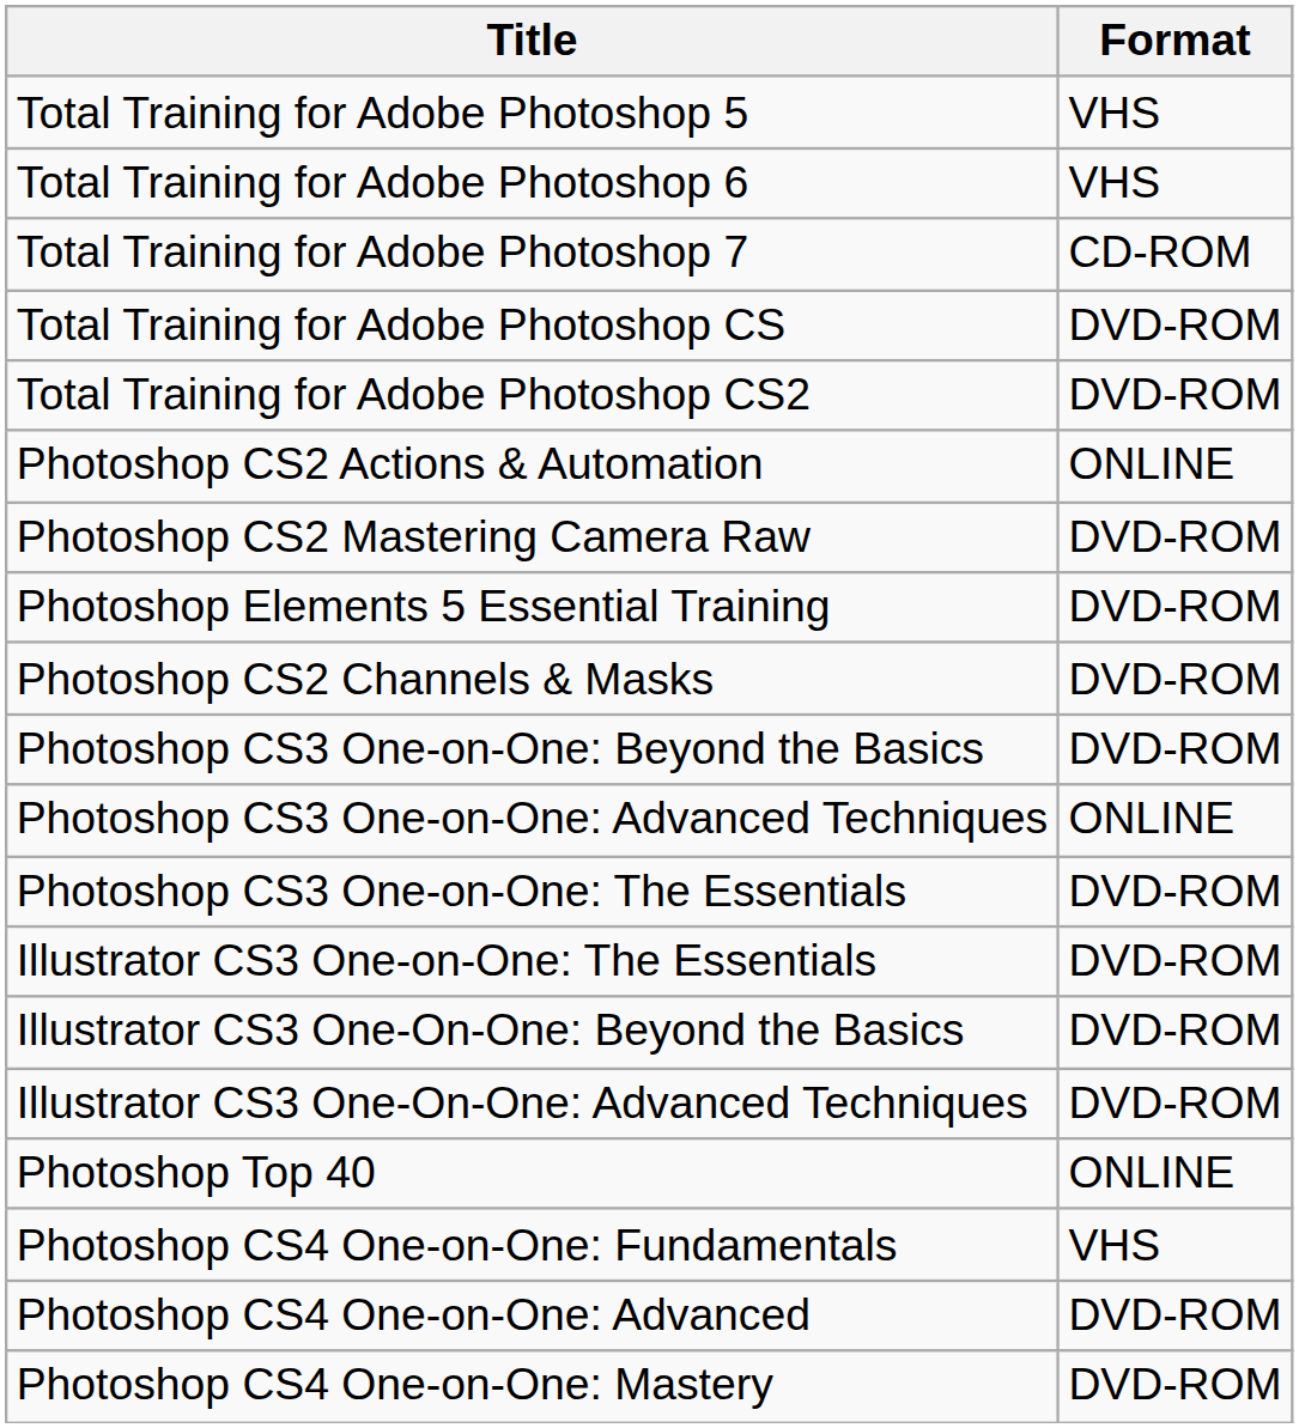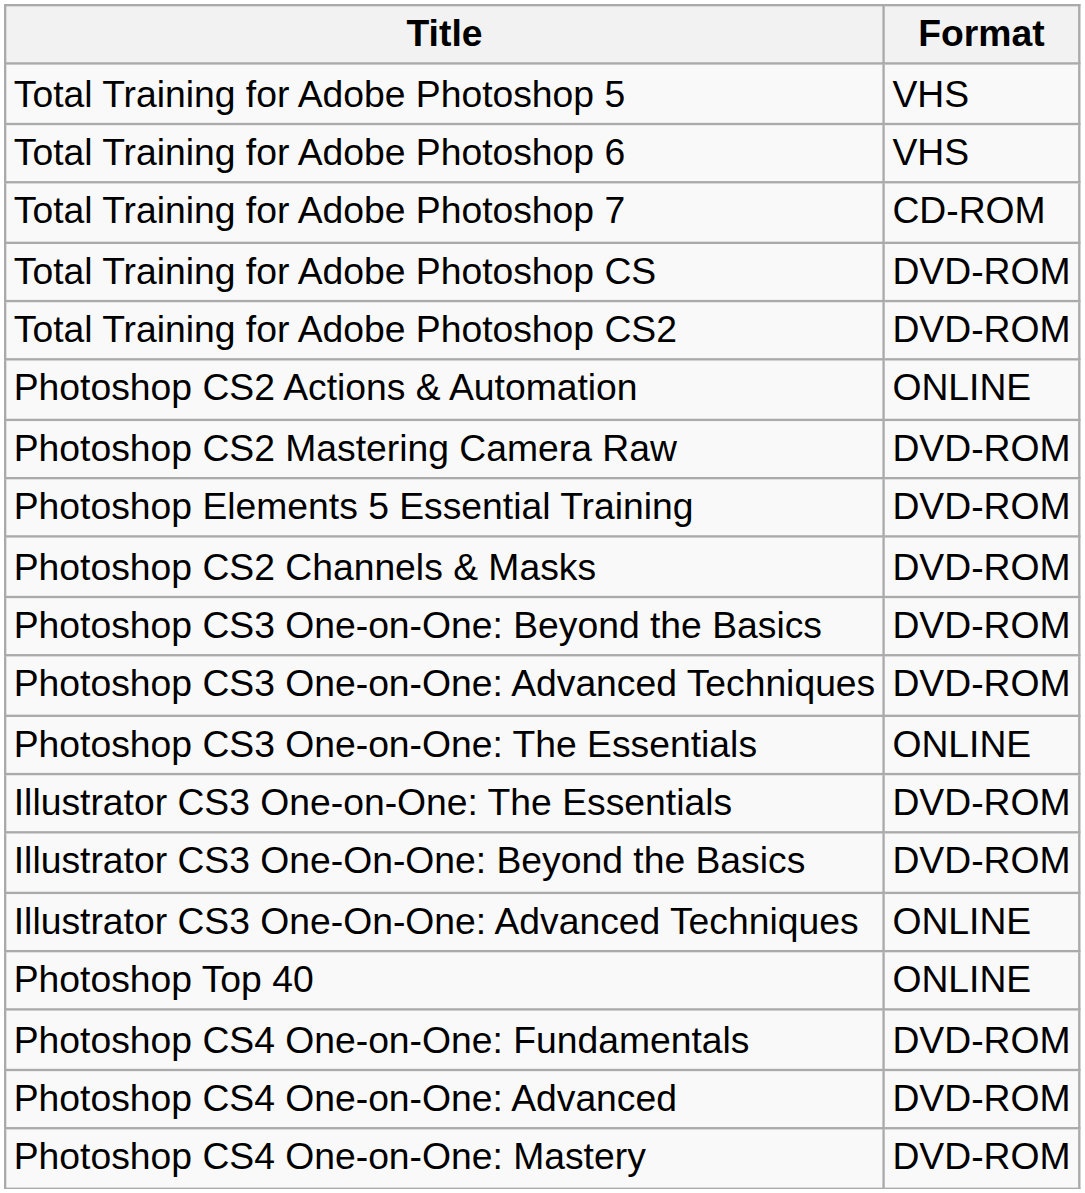Photoshop CS3 One-on-One: Advanced Techniques | Format: ONLINE -> DVD-ROM
Photoshop CS3 One-on-One: The Essentials | Format: DVD-ROM -> ONLINE
Illustrator CS3 One-On-One: Advanced Techniques | Format: DVD-ROM -> ONLINE
Photoshop CS4 One-on-One: Fundamentals | Format: VHS -> DVD-ROM
